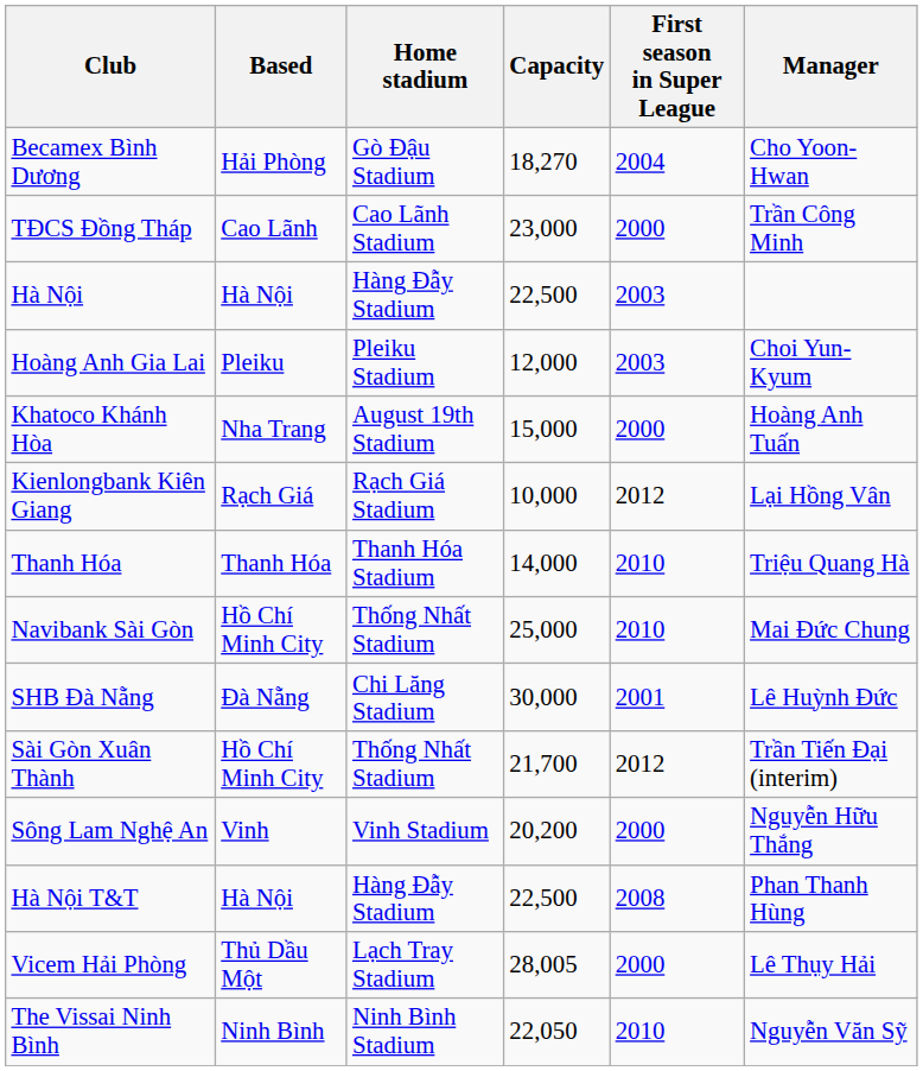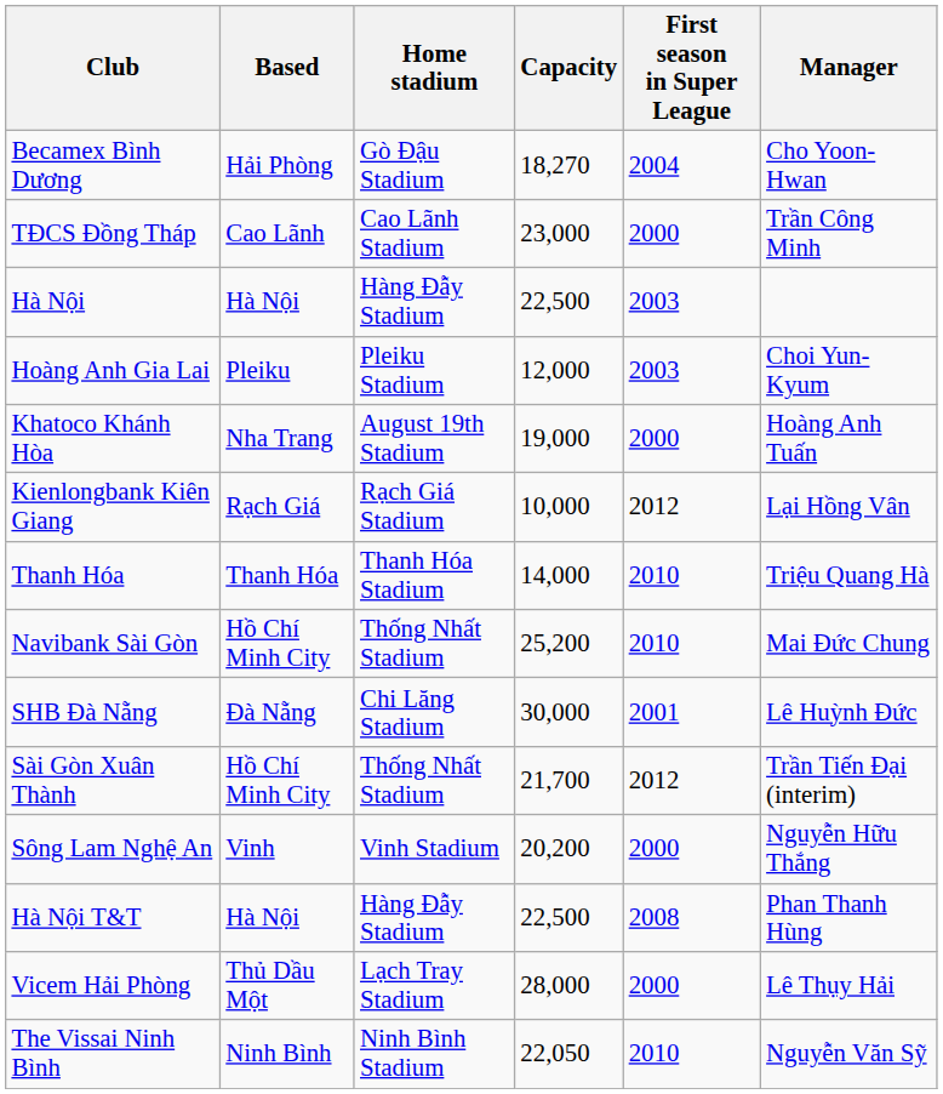Khatoco Khánh Hòa | Capacity: 15,000 -> 19,000
Navibank Sài Gòn | Capacity: 25,000 -> 25,200
Vicem Hải Phòng | Capacity: 28,005 -> 28,000
